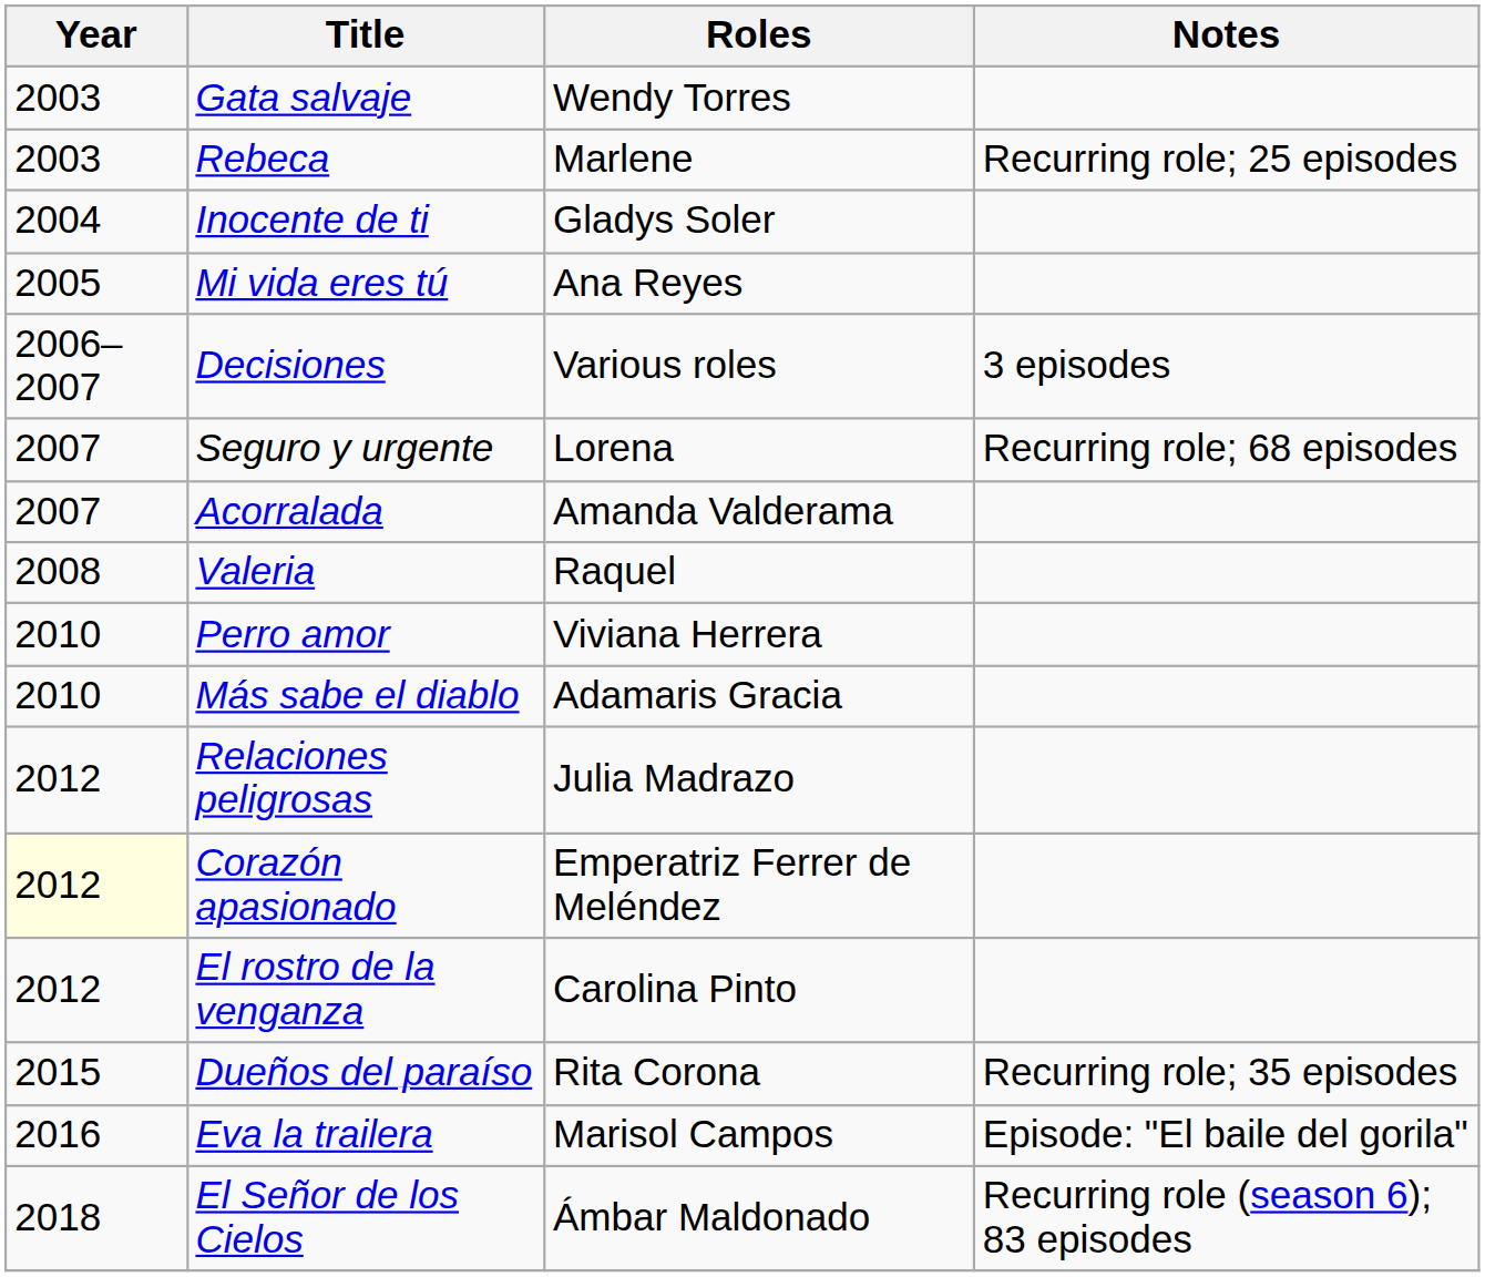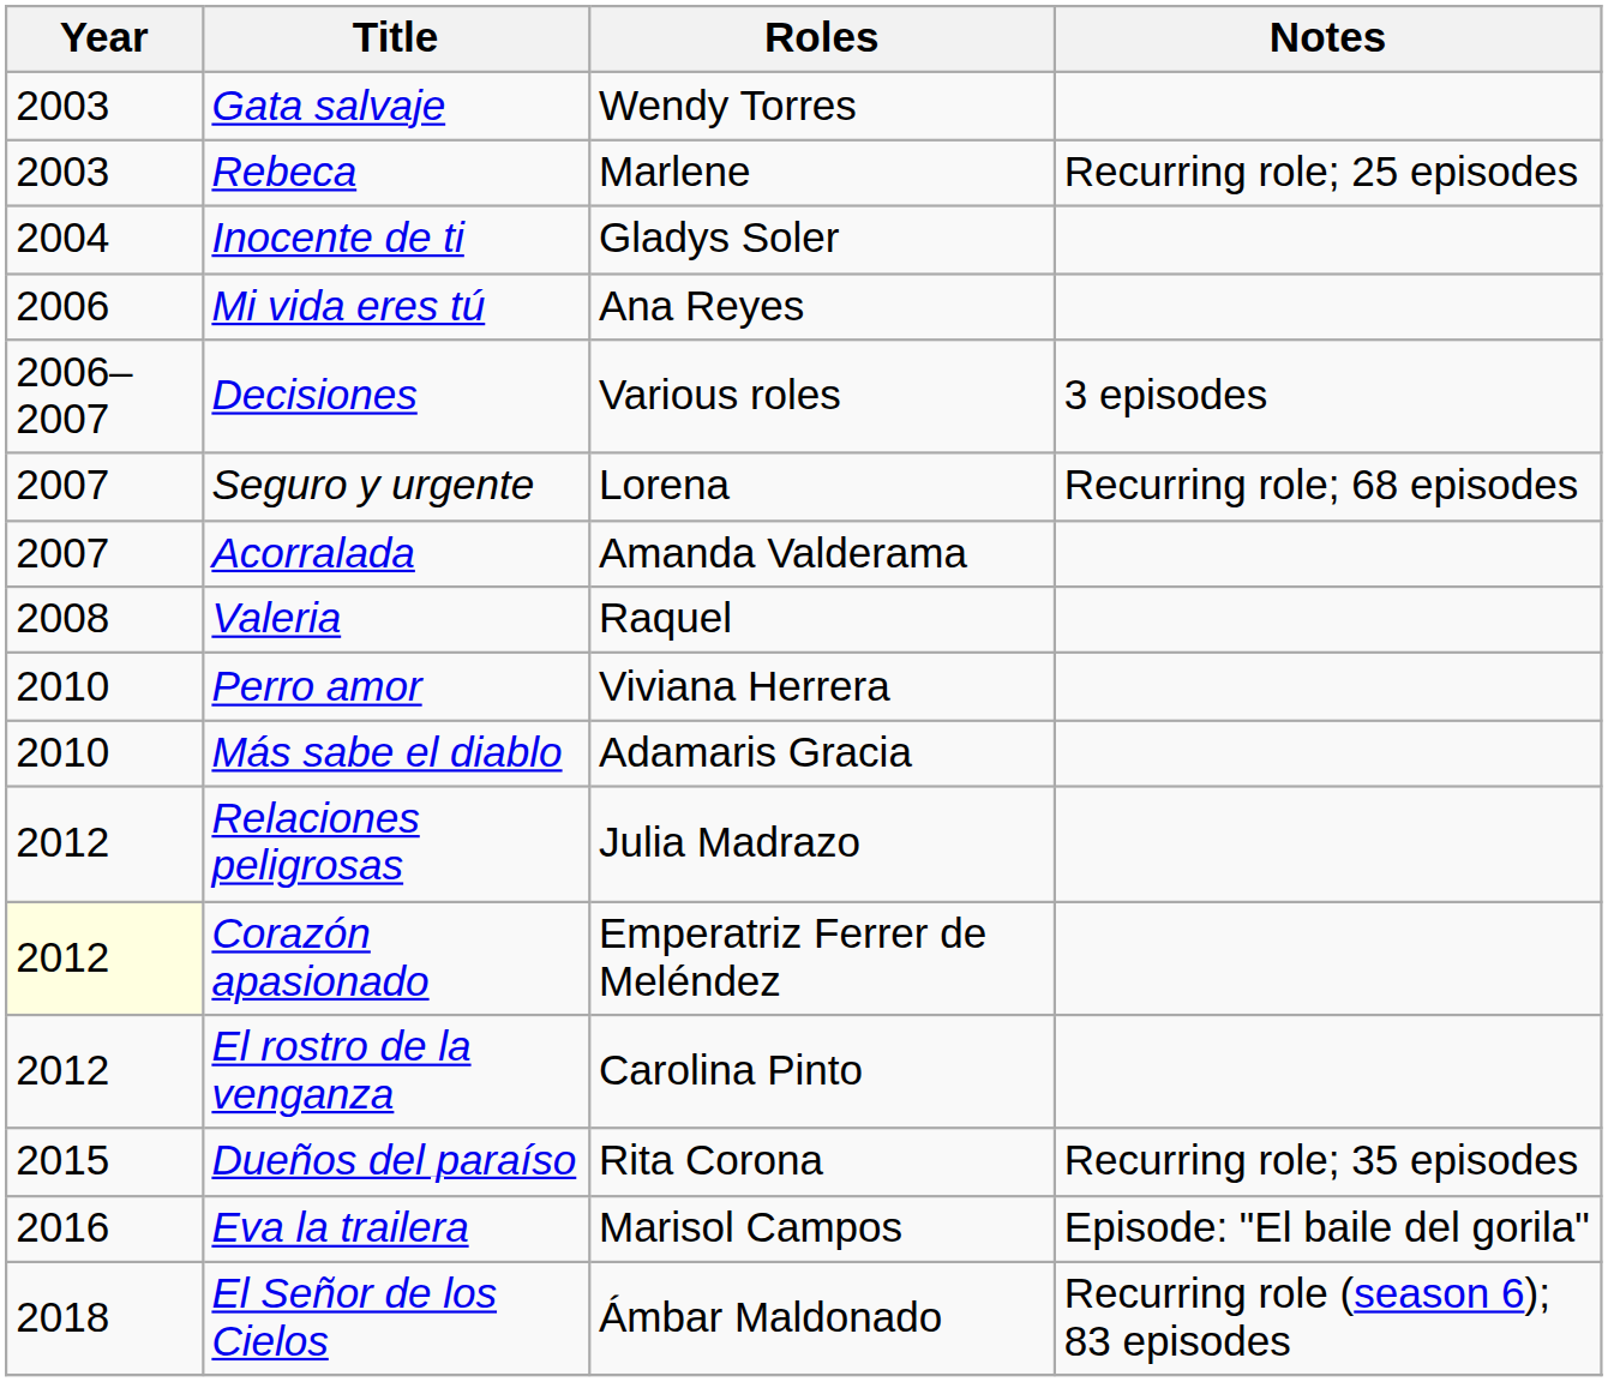Mi vida eres tú | Year: 2005 -> 2006
